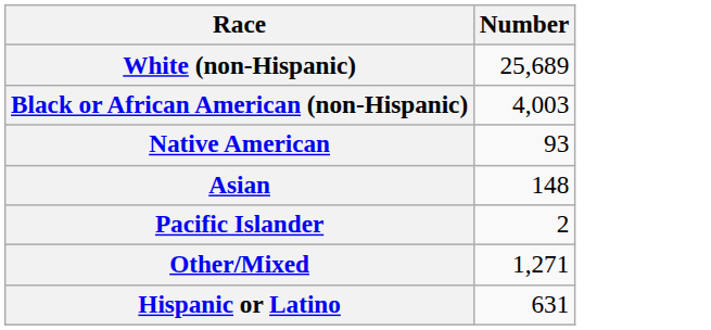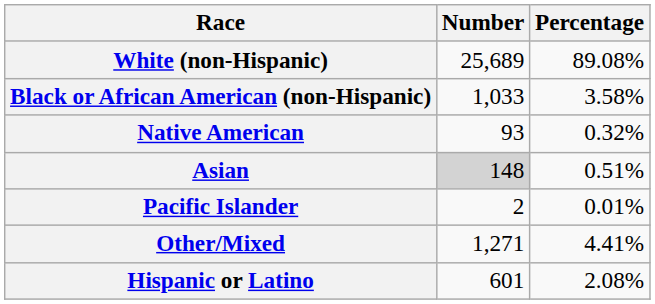+ column: Percentage | 89.08% | 3.58% | 0.32% | 0.51% | 0.01% | 4.41% | 2.08%
Black or African American (non-Hispanic) | Number: 4,003 -> 1,033
Asian | Number: no background -> lightgrey background
Hispanic or Latino | Number: 631 -> 601
